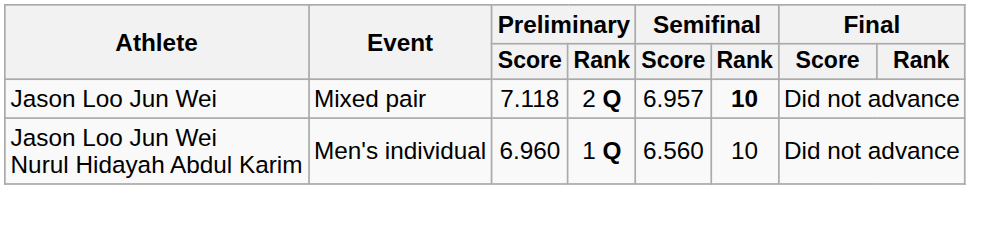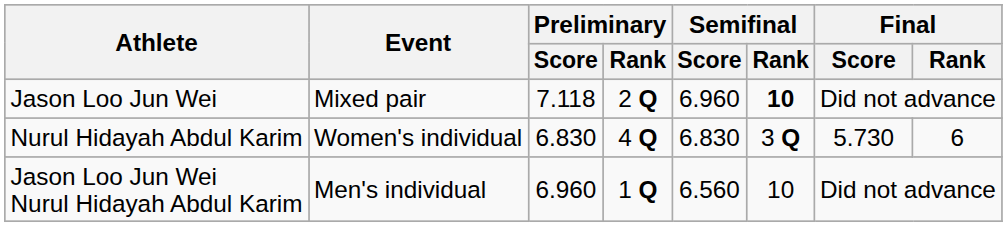Jason Loo Jun Wei | Semifinal / Score: 6.957 -> 6.960
+ row: Nurul Hidayah Abdul Karim | Women's individual | 6.830 | 4 Q | 6.830 | 3 Q | 5.730 | 6
